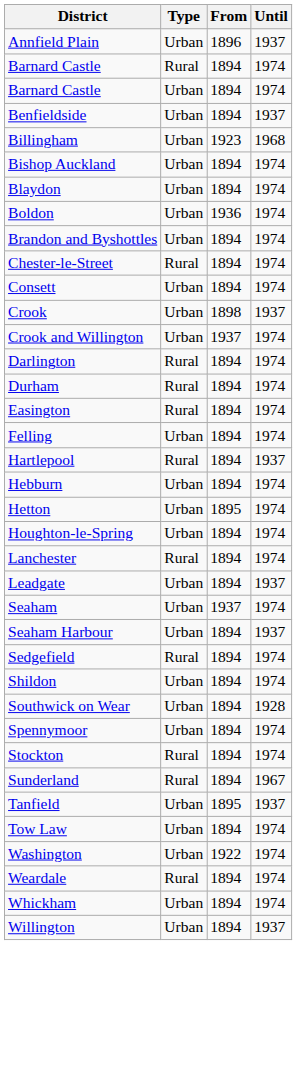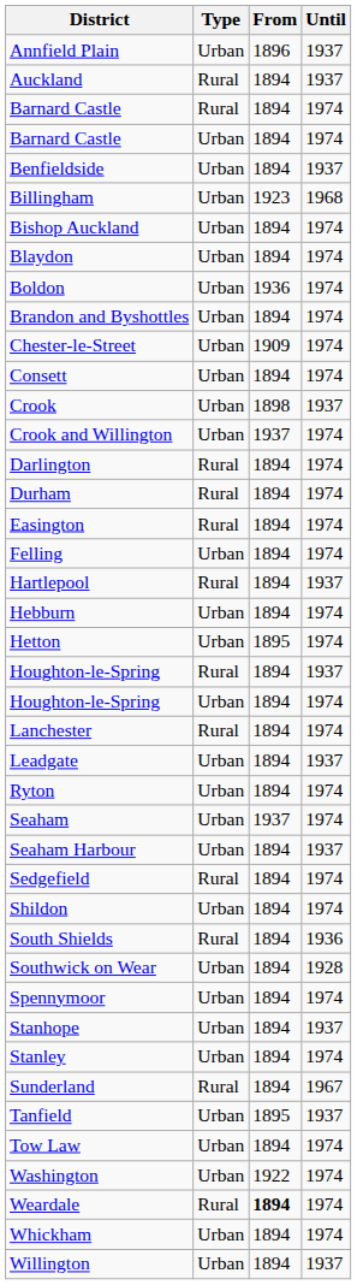+ row: Auckland | Rural | 1894 | 1937
- row: Chester-le-Street | Rural | 1894 | 1974
+ row: Chester-le-Street | Urban | 1909 | 1974
+ row: Houghton-le-Spring | Rural | 1894 | 1937
+ row: Ryton | Urban | 1894 | 1974
+ row: South Shields | Rural | 1894 | 1936
+ row: Stanhope | Urban | 1894 | 1937
+ row: Stanley | Urban | 1894 | 1974
- row: Stockton | Rural | 1894 | 1974
Weardale | From: normal -> bold
